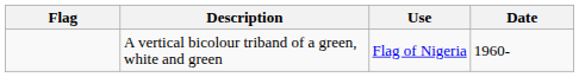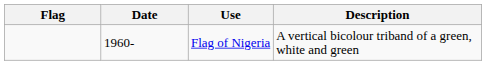columns swapped: Date <-> Description
